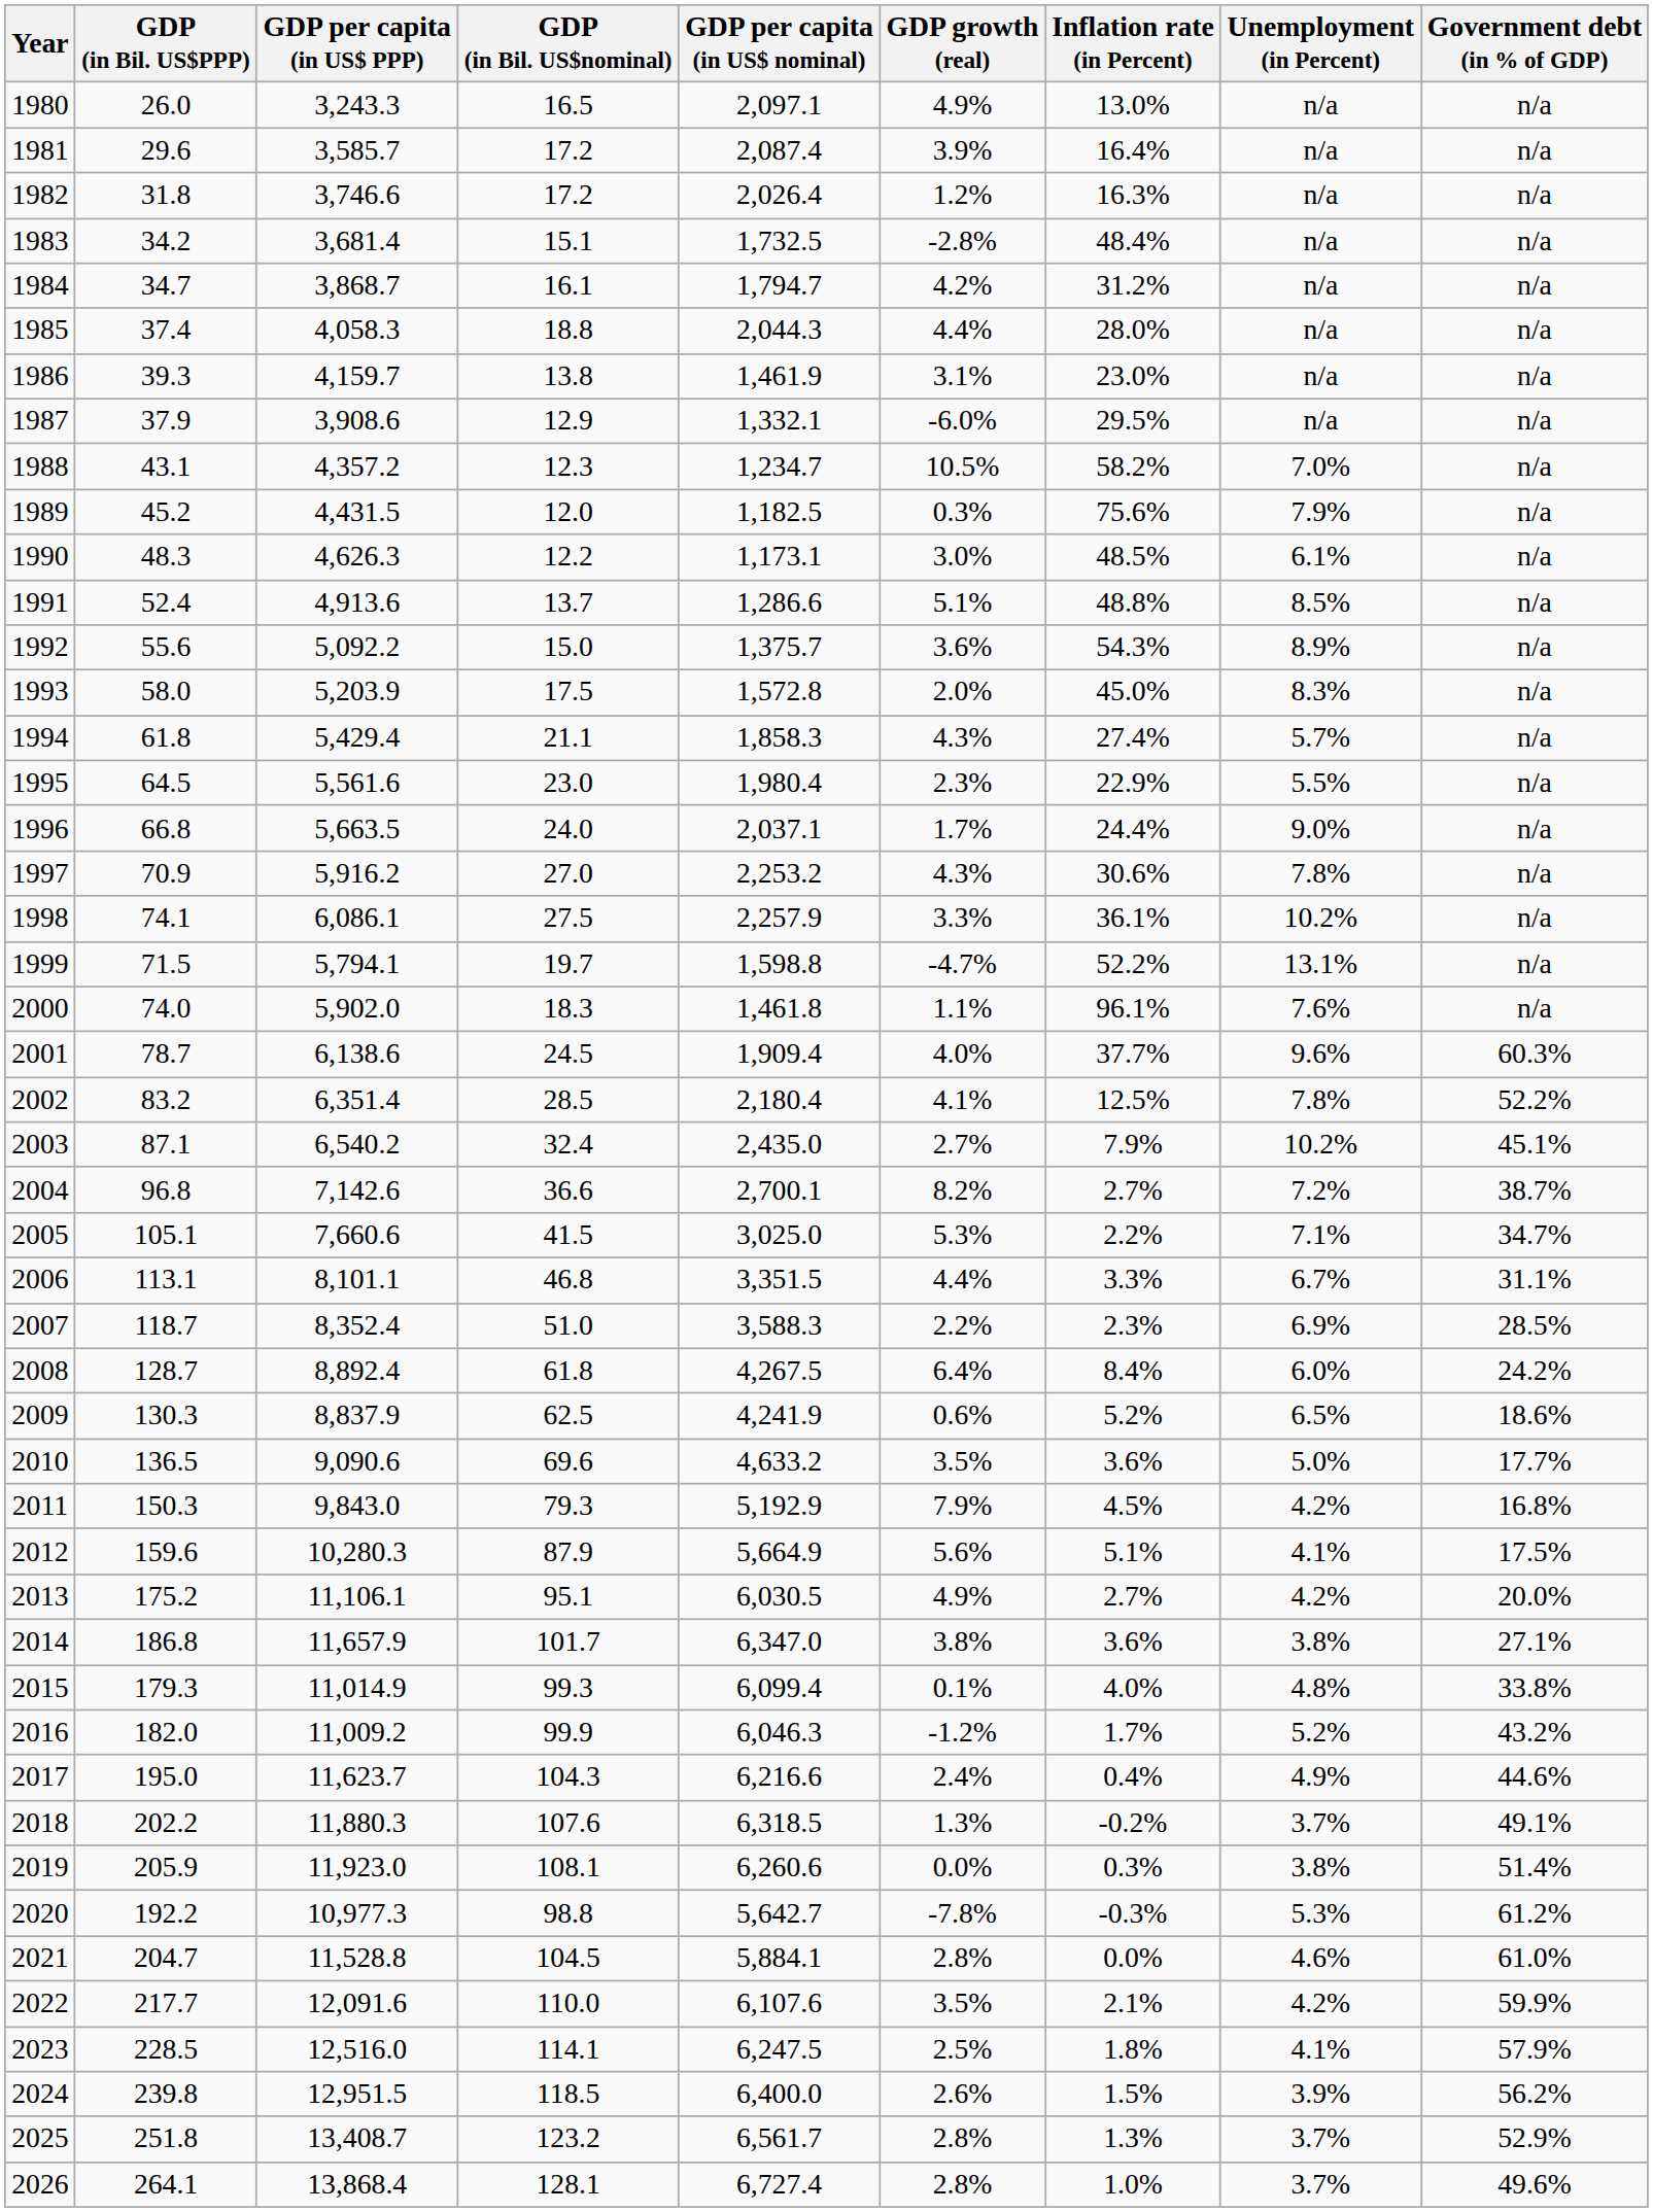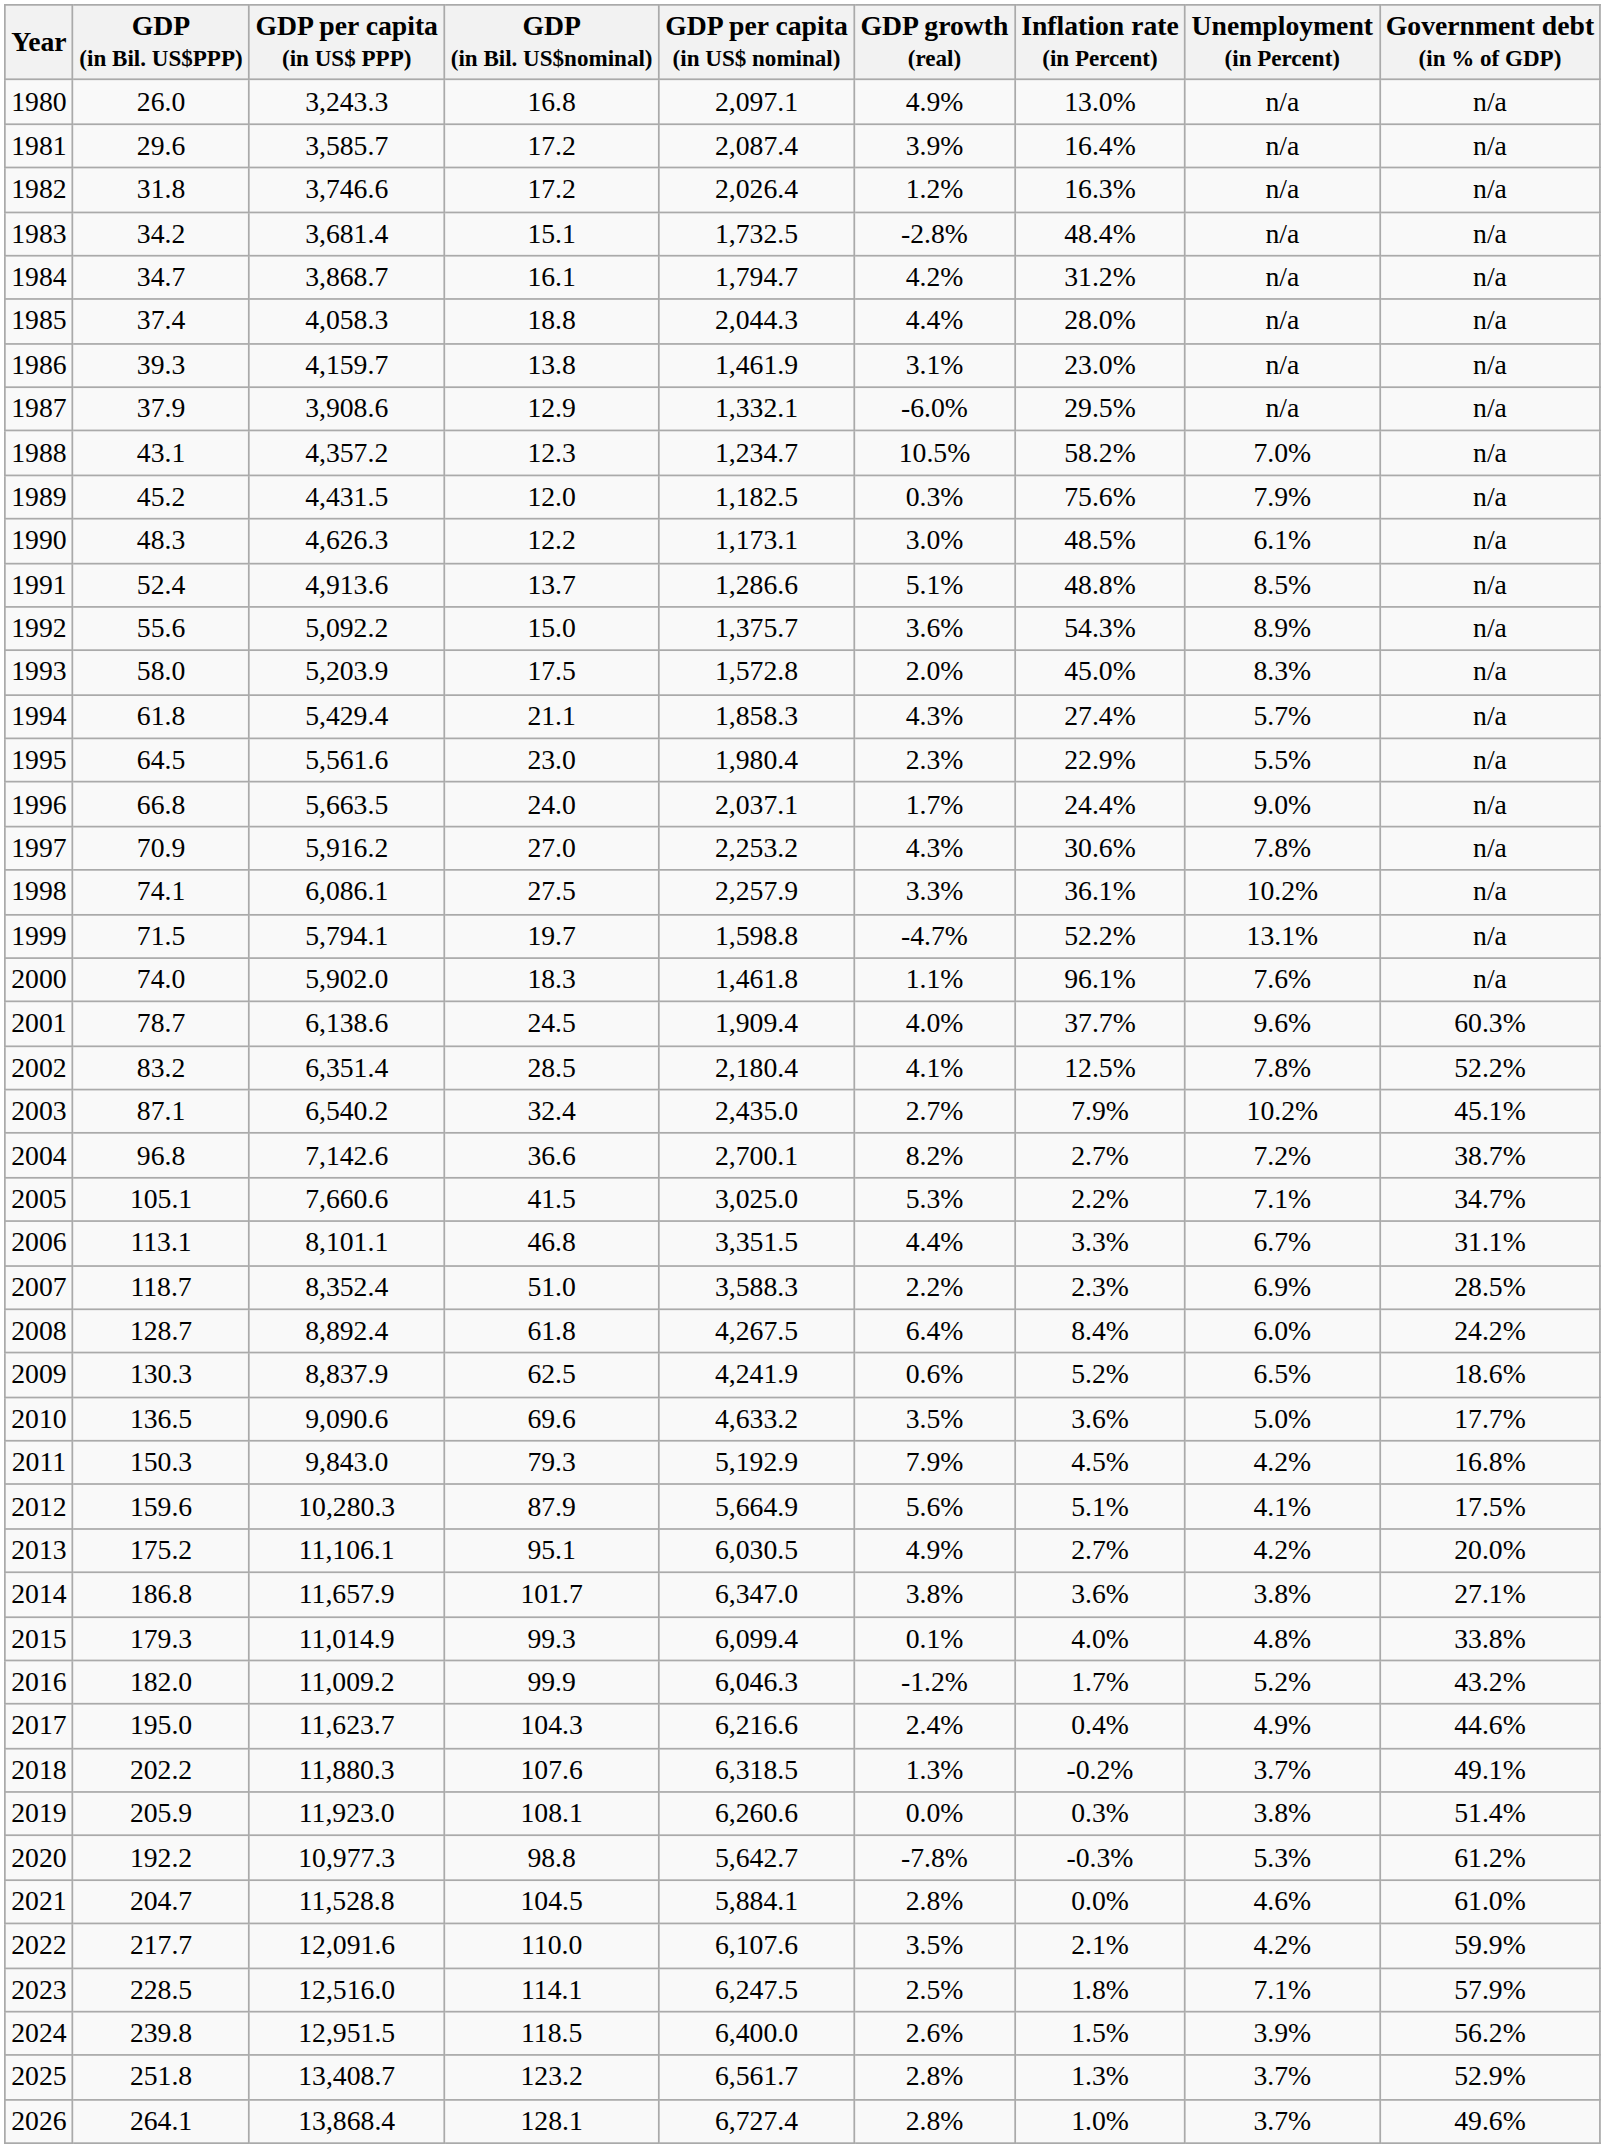1980 | GDP (in Bil. US$nominal): 16.5 -> 16.8
2023 | Unemployment (in Percent): 4.1% -> 7.1%
